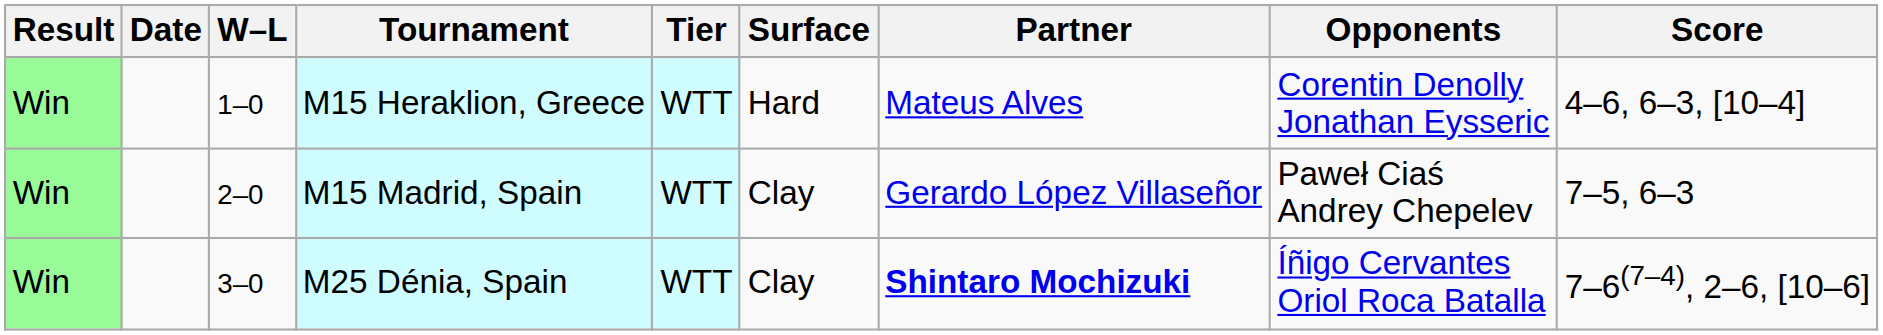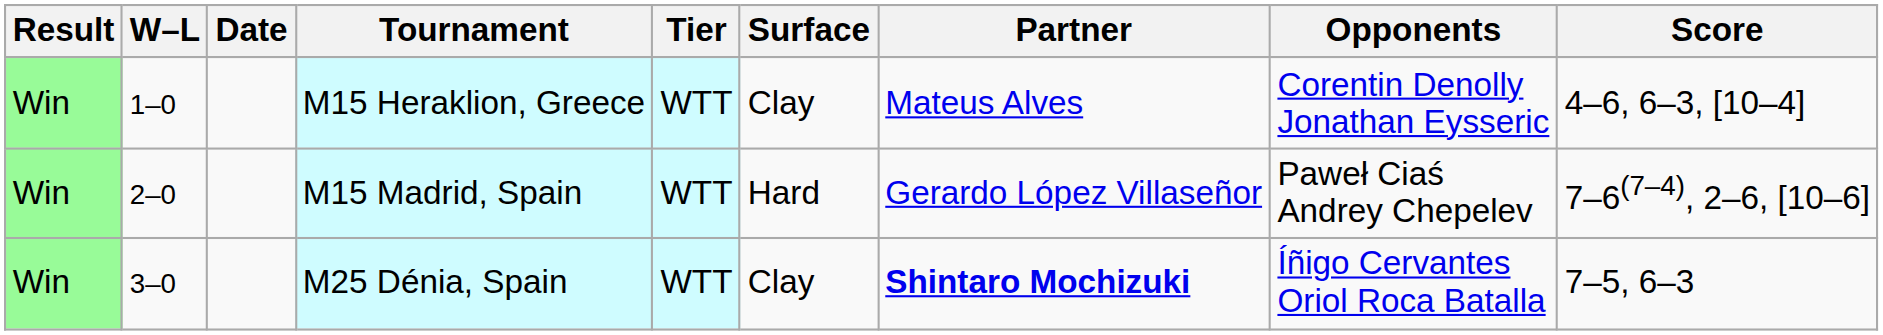columns swapped: W–L <-> Date
M15 Heraklion, Greece | Surface: Hard -> Clay
M15 Madrid, Spain | Surface: Clay -> Hard
M15 Madrid, Spain | Score: 7–5, 6–3 -> 7–6(7–4), 2–6, [10–6]
M25 Dénia, Spain | Score: 7–6(7–4), 2–6, [10–6] -> 7–5, 6–3
